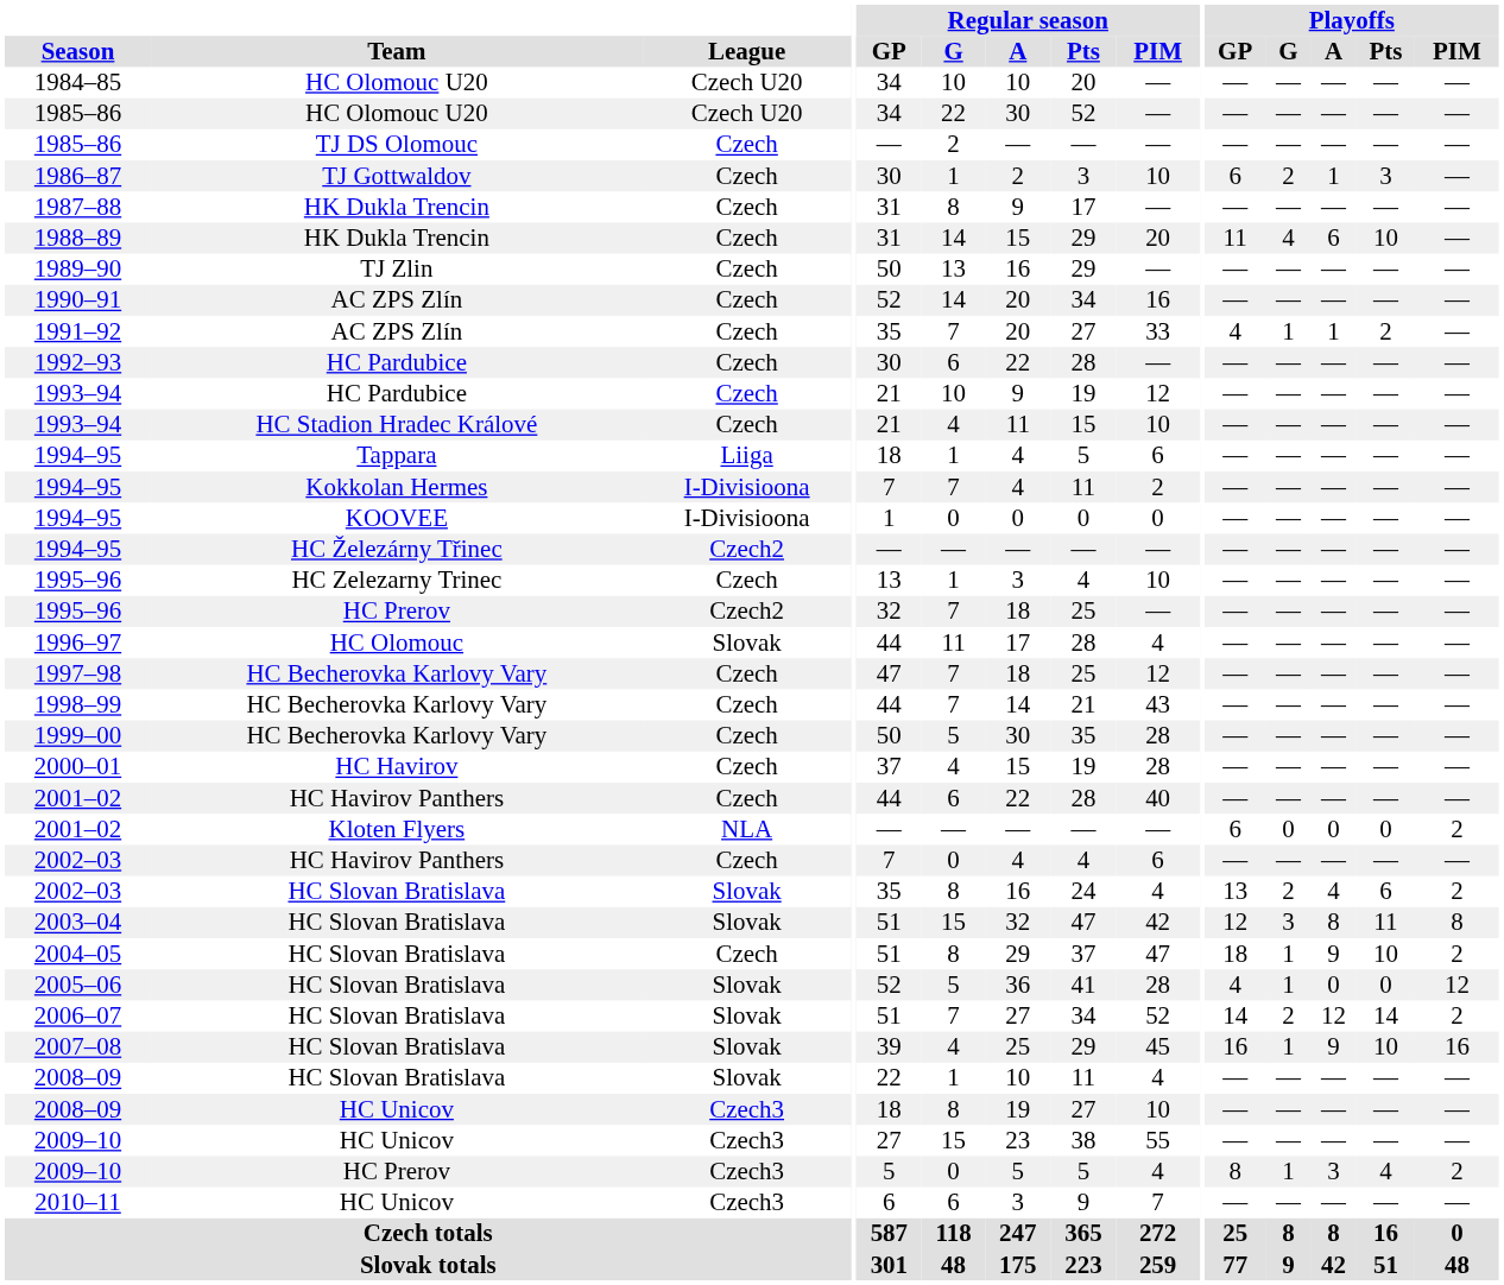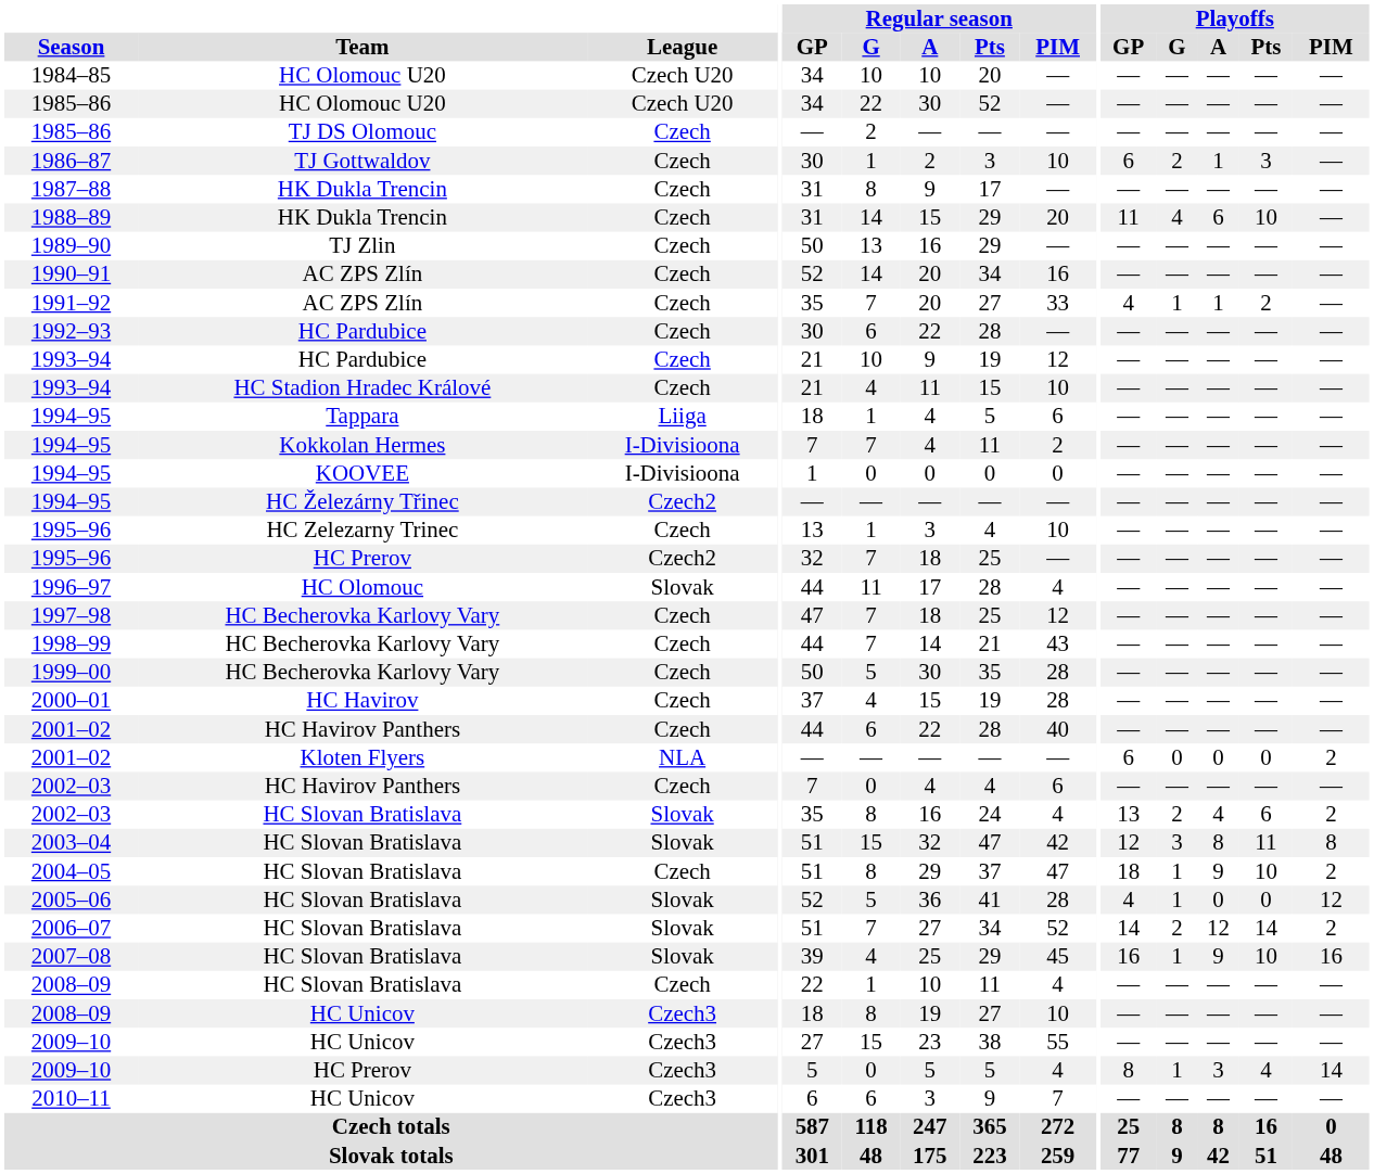2008–09 / HC Slovan Bratislava | League: Slovak -> Czech
2009–10 / HC Prerov | Playoffs / PIM: 2 -> 14
